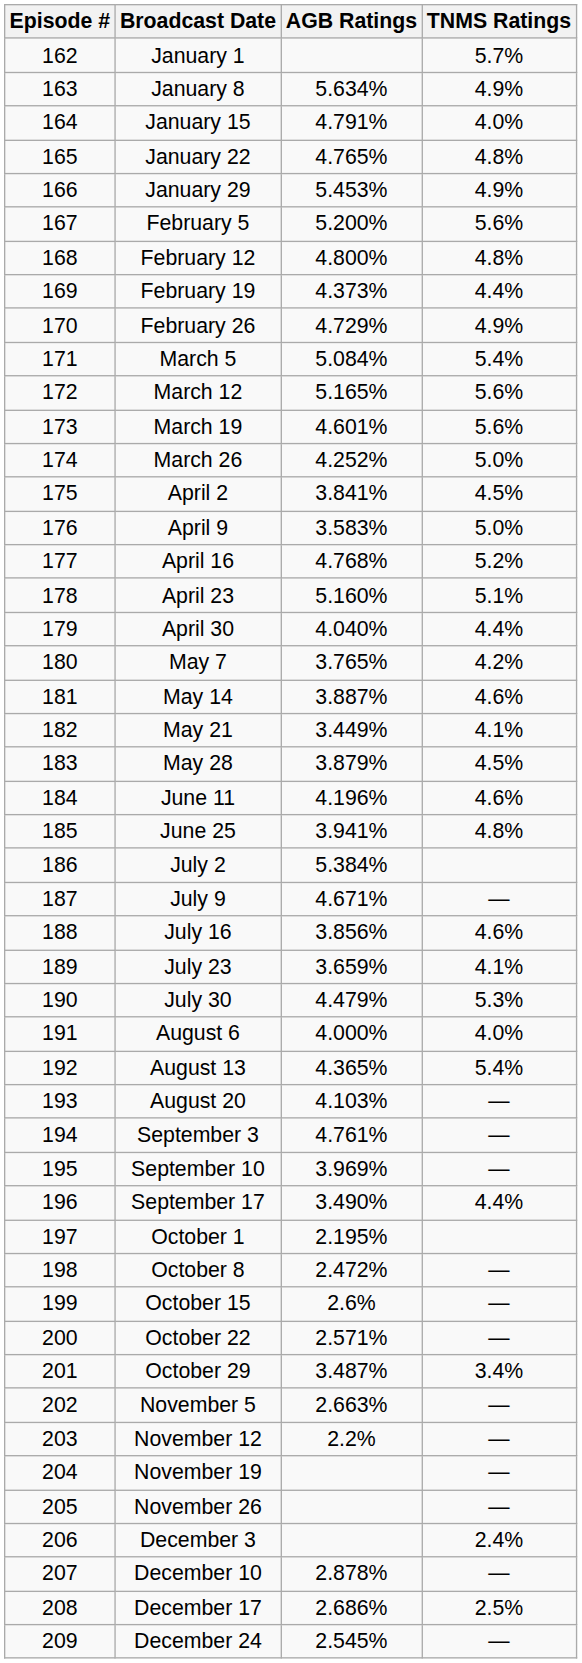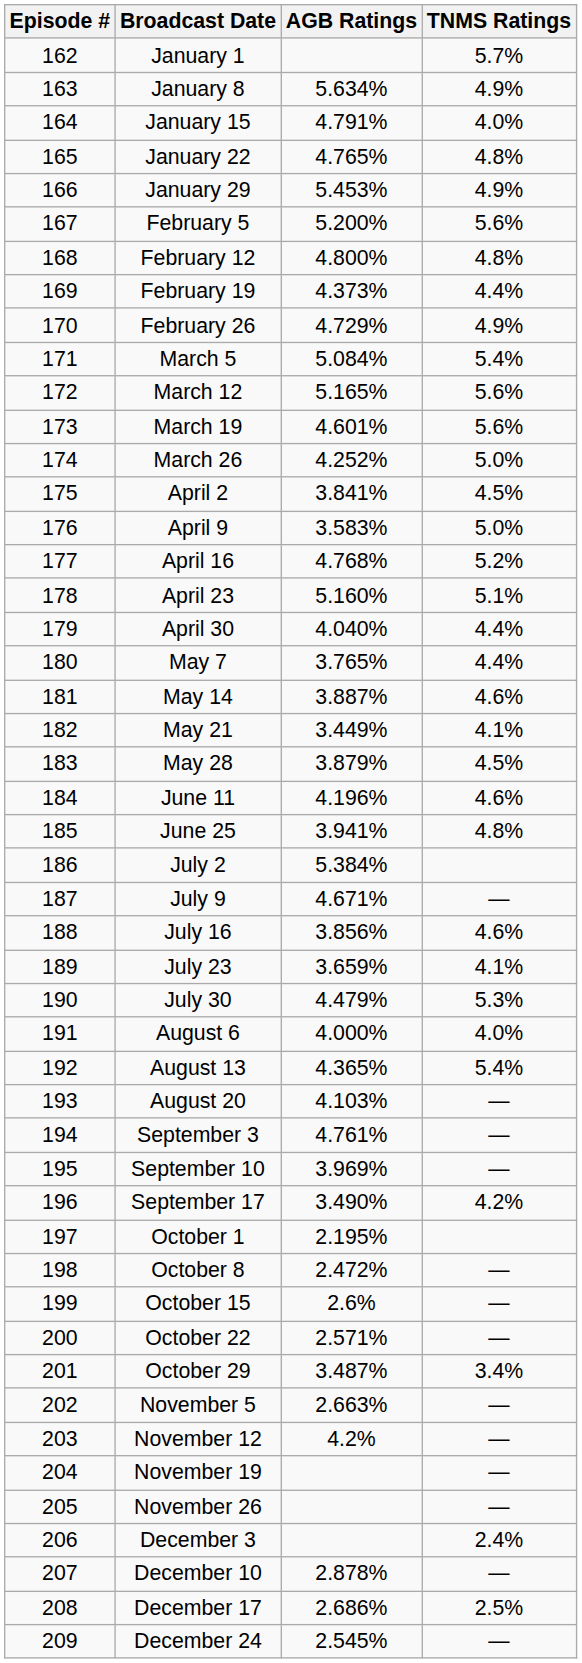May 7 | TNMS Ratings: 4.2% -> 4.4%
September 17 | TNMS Ratings: 4.4% -> 4.2%
November 12 | AGB Ratings: 2.2% -> 4.2%
